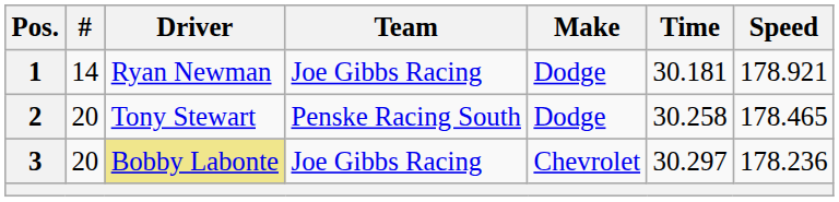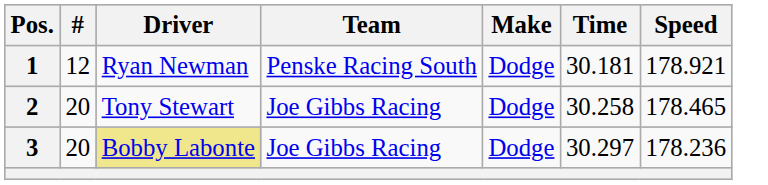1 | #: 14 -> 12
1 | Team: Joe Gibbs Racing -> Penske Racing South
2 | Team: Penske Racing South -> Joe Gibbs Racing
3 | Make: Chevrolet -> Dodge
